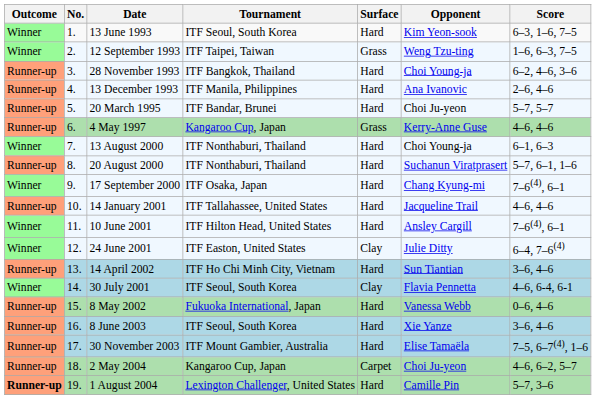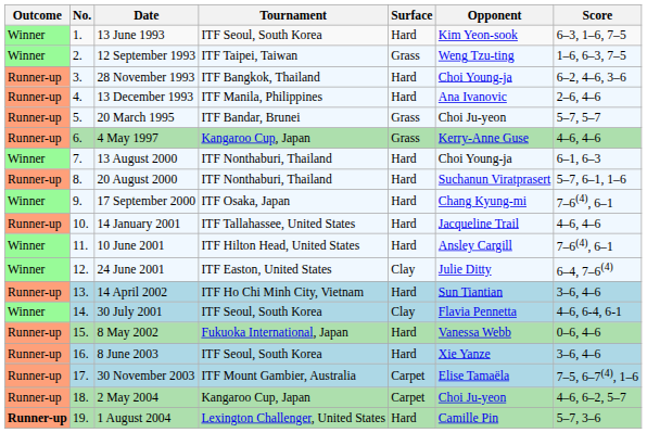20 March 1995 | Surface: Hard -> Grass
30 November 2003 | Surface: Hard -> Carpet
